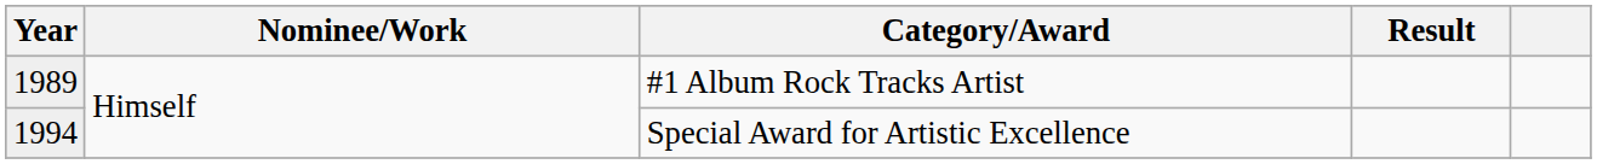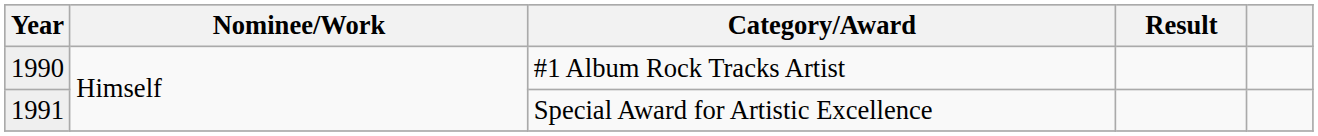#1 Album Rock Tracks Artist | Year: 1989 -> 1990
Special Award for Artistic Excellence | Year: 1994 -> 1991
